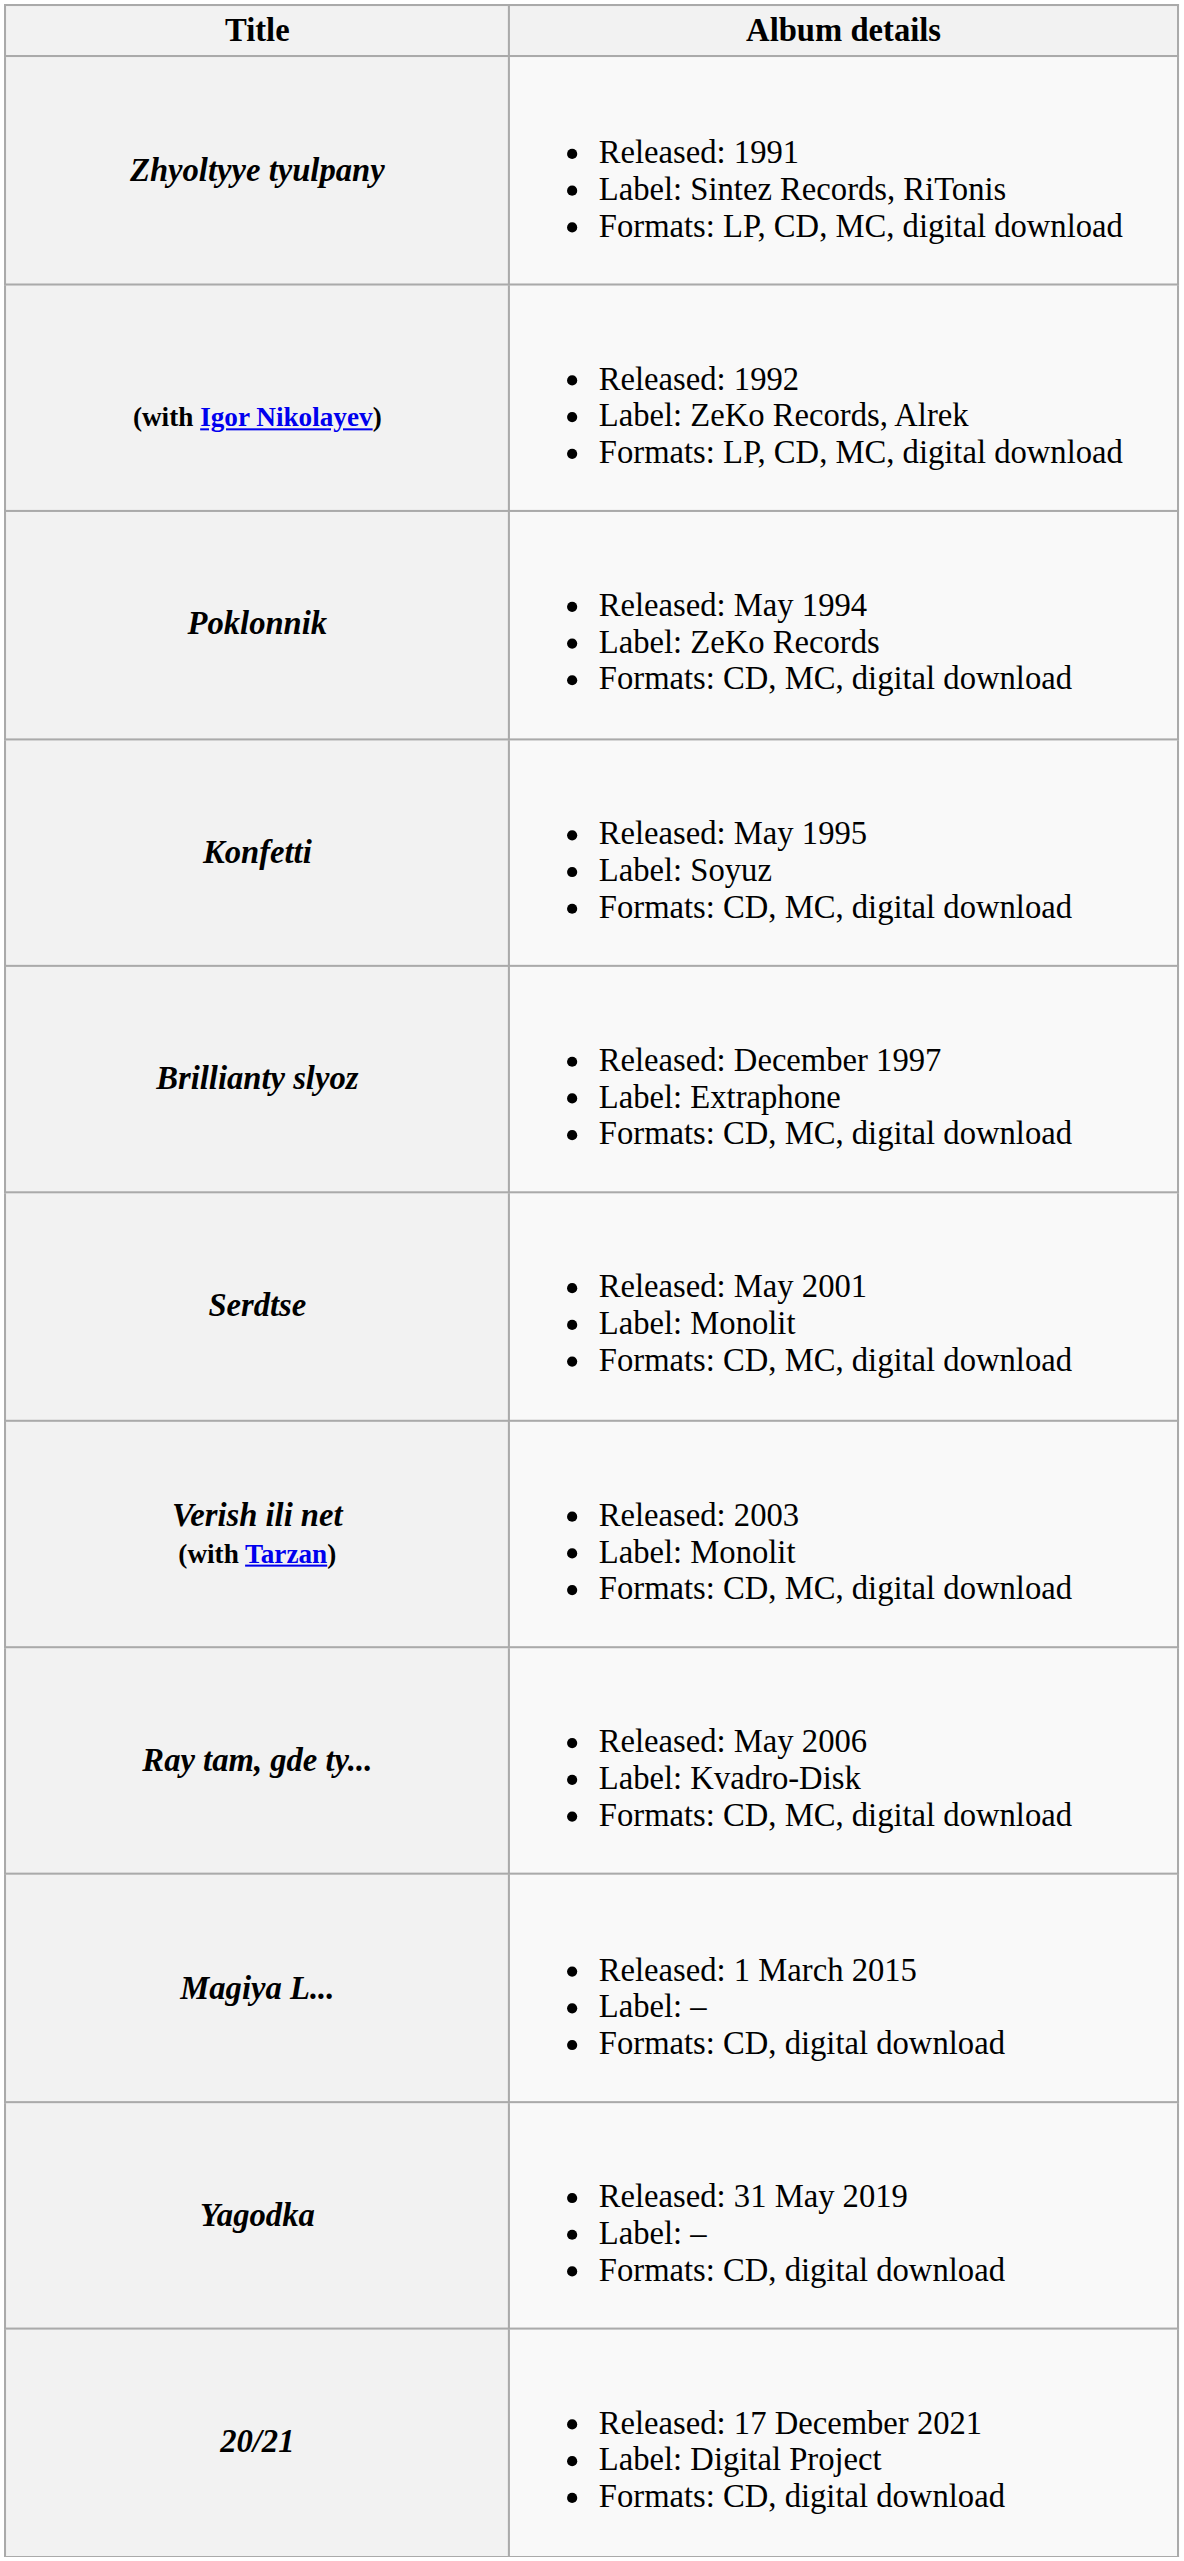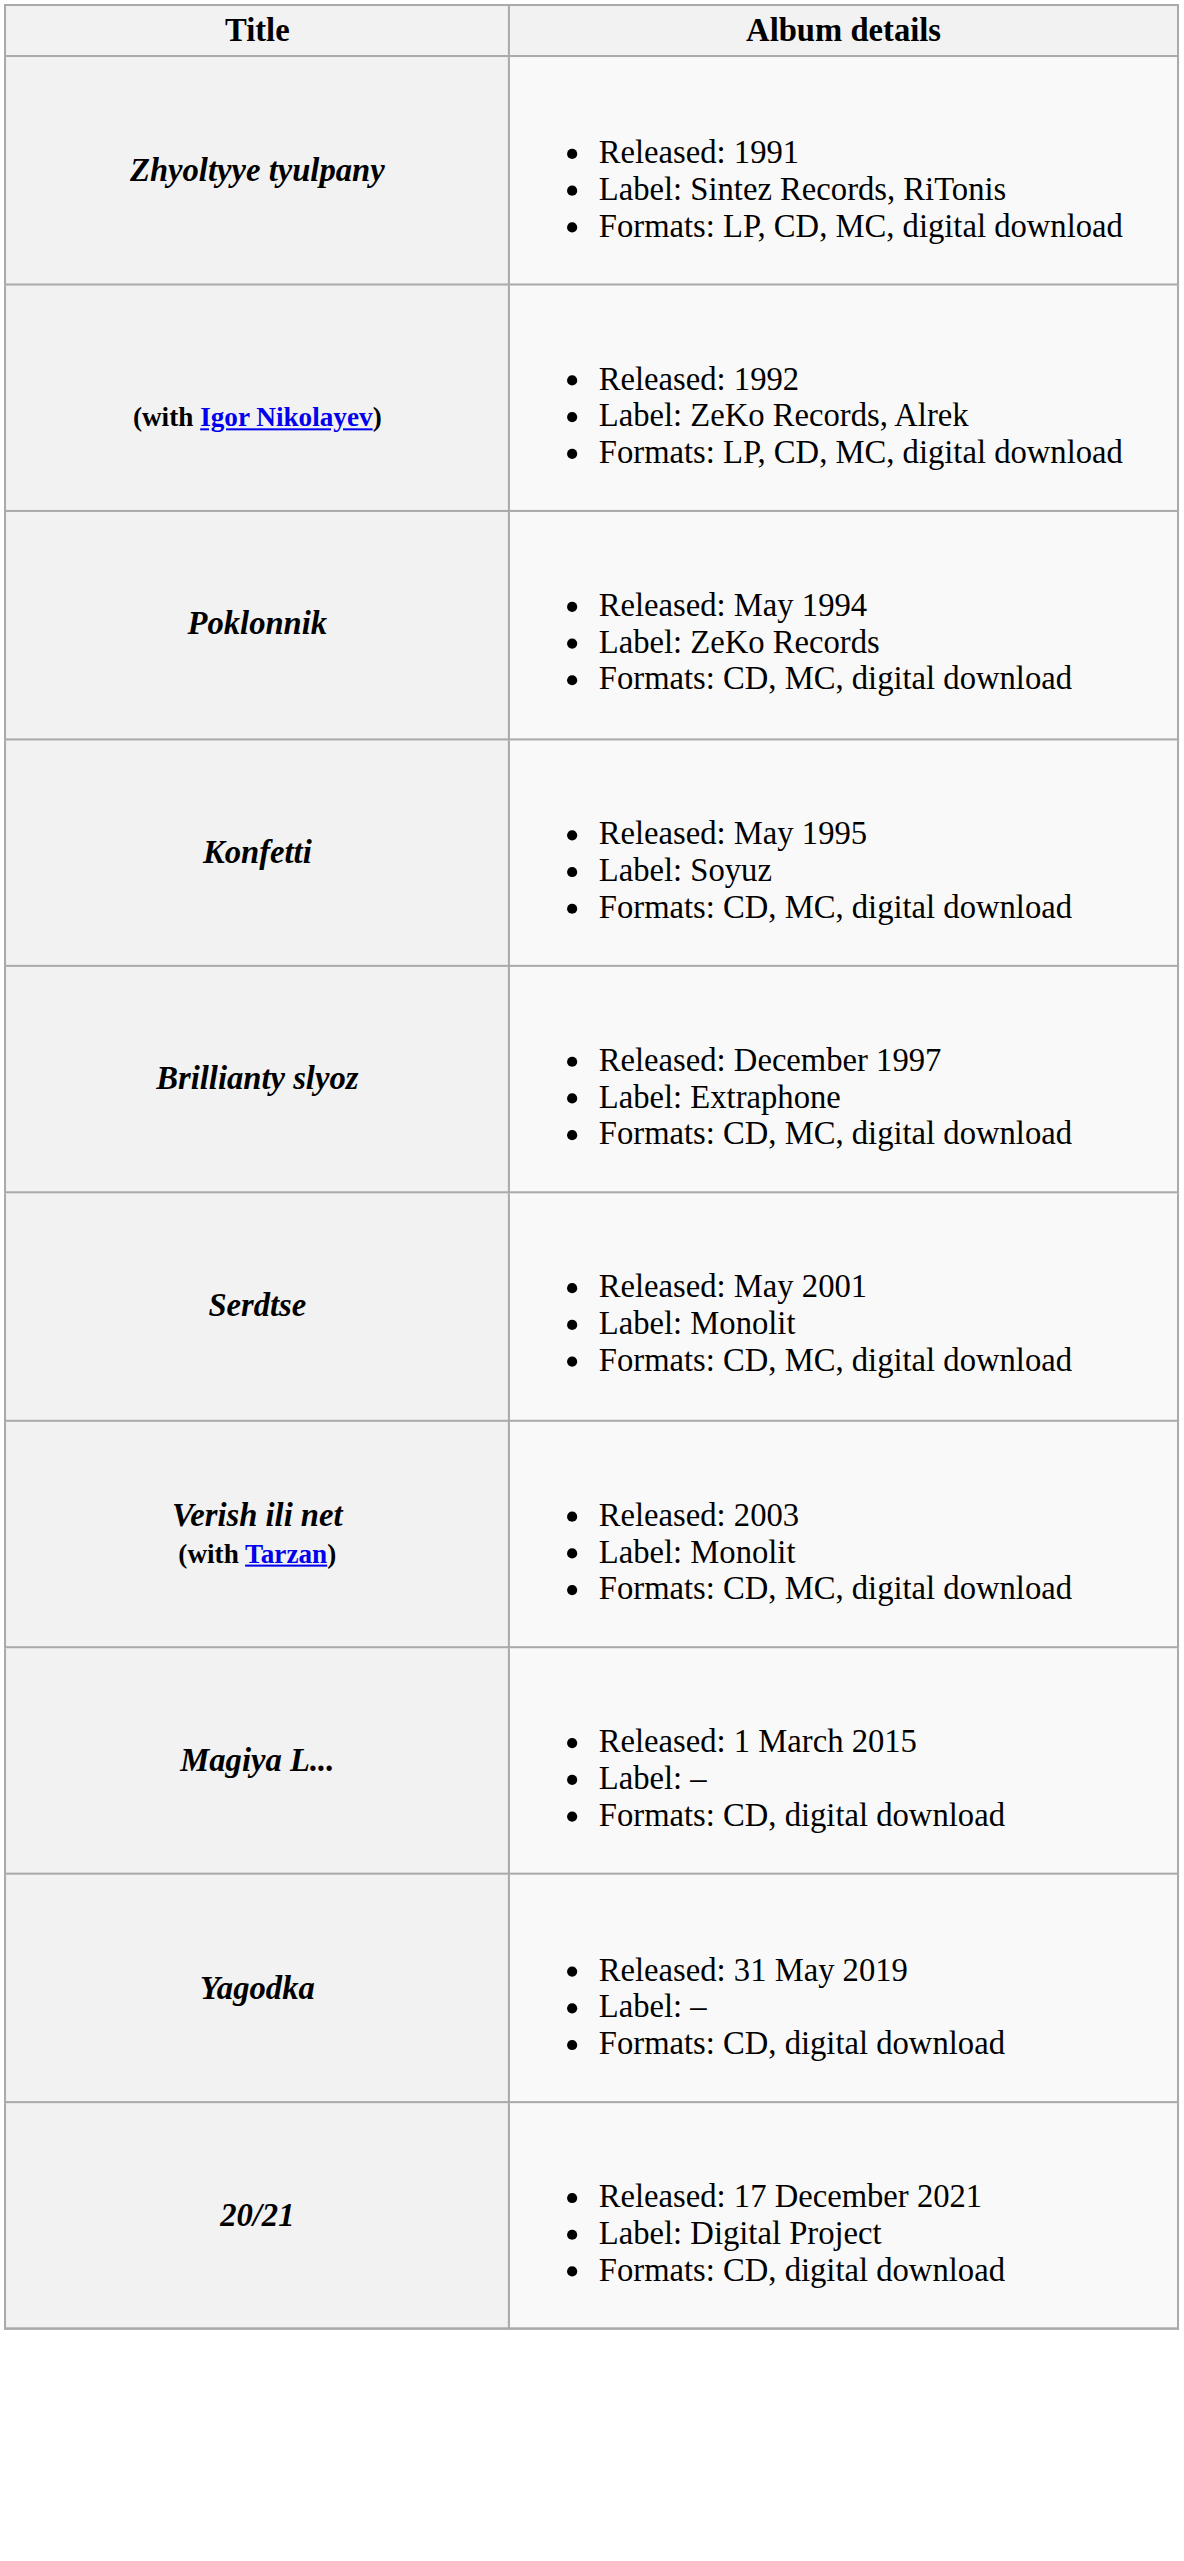- row: Ray tam, gde ty... | Released: May 2006 Label: Kvadro-Disk Formats: CD, MC, digital download
